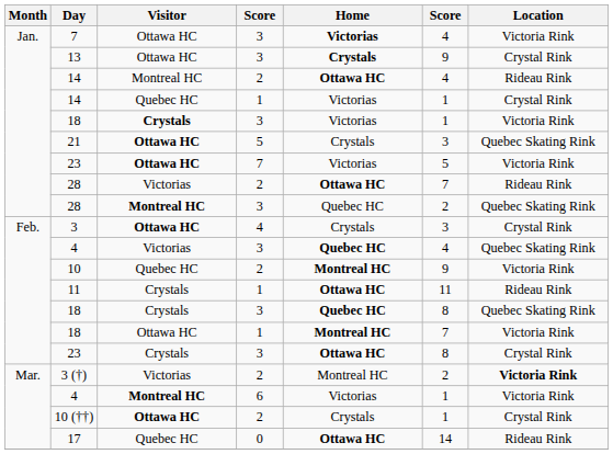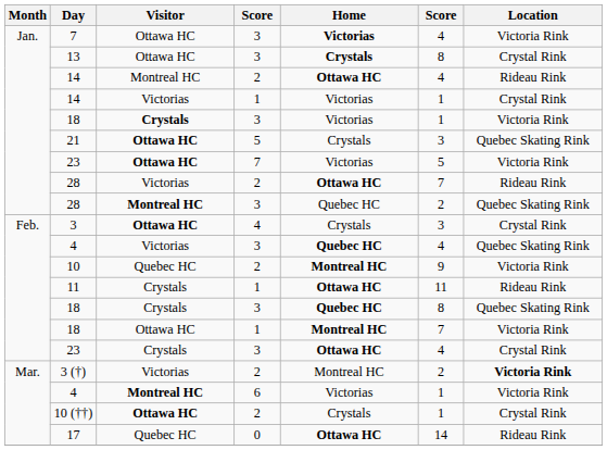13 | column 6: 9 -> 8
14 / 1 | Visitor: Quebec HC -> Victorias
23 / 3 | column 6: 8 -> 4
